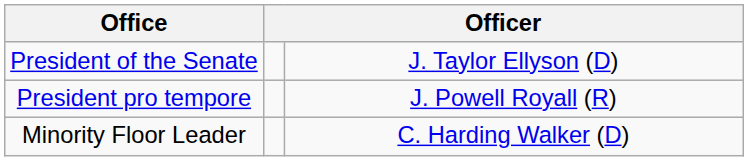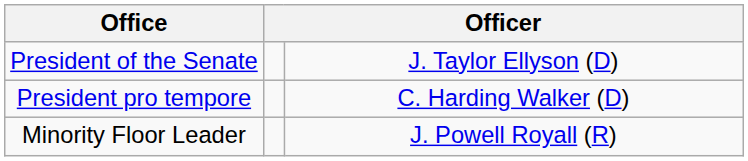President pro tempore | column 3: J. Powell Royall (R) -> C. Harding Walker (D)
Minority Floor Leader | column 3: C. Harding Walker (D) -> J. Powell Royall (R)
